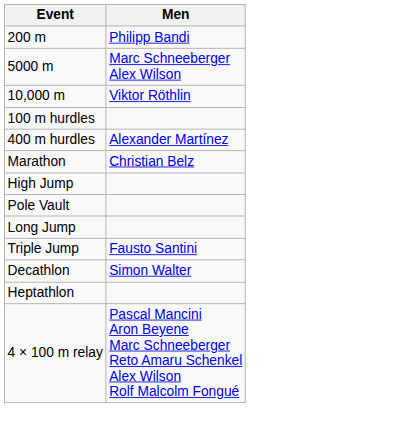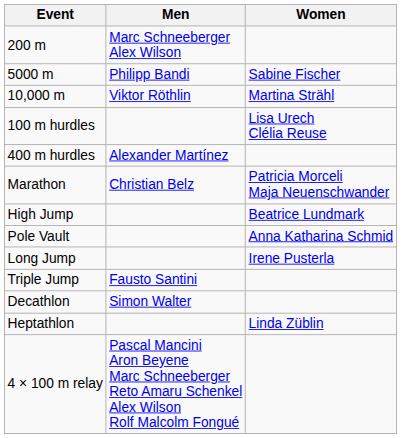+ column: Women | Sabine Fischer | Martina Strähl | Lisa Urech Clélia Reuse | Patricia Morceli Maja Neuenschwander | Beatrice Lundmark | Anna Katharina Schmid | Irene Pusterla | Linda Züblin
200 m | Men: Philipp Bandi -> Marc Schneeberger Alex Wilson
5000 m | Men: Marc Schneeberger Alex Wilson -> Philipp Bandi
